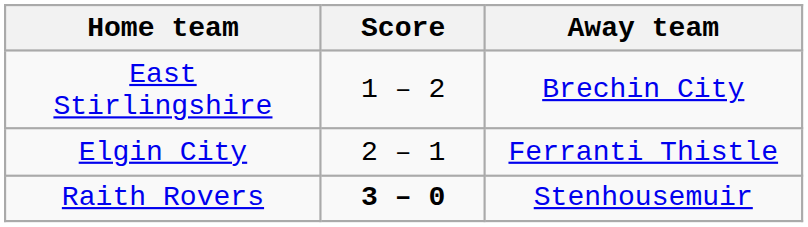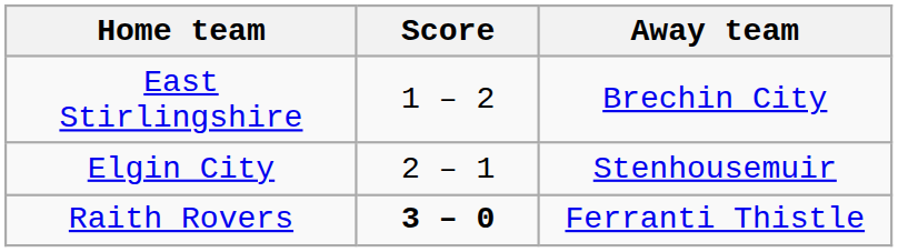Elgin City | Away team: Ferranti Thistle -> Stenhousemuir
Raith Rovers | Away team: Stenhousemuir -> Ferranti Thistle
